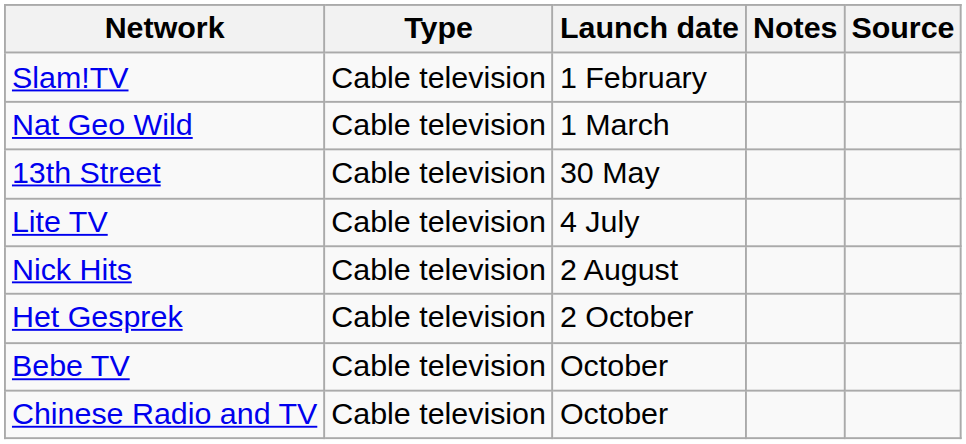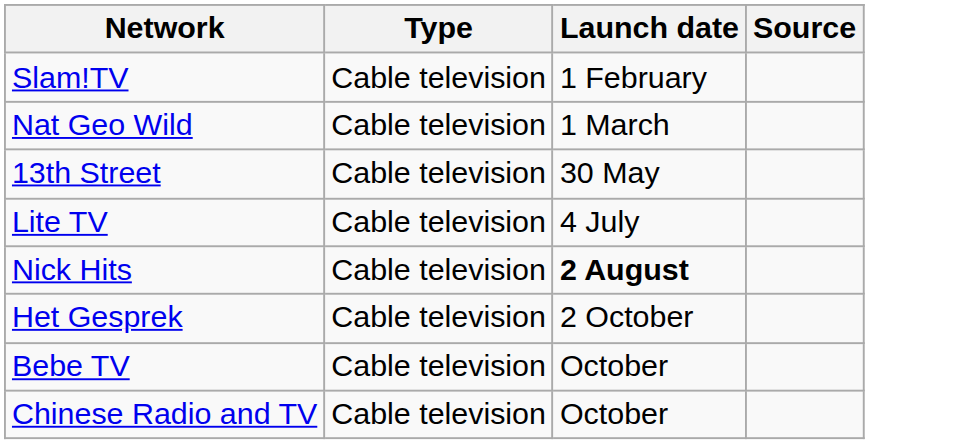- column: Notes
Nick Hits | Launch date: normal -> bold
